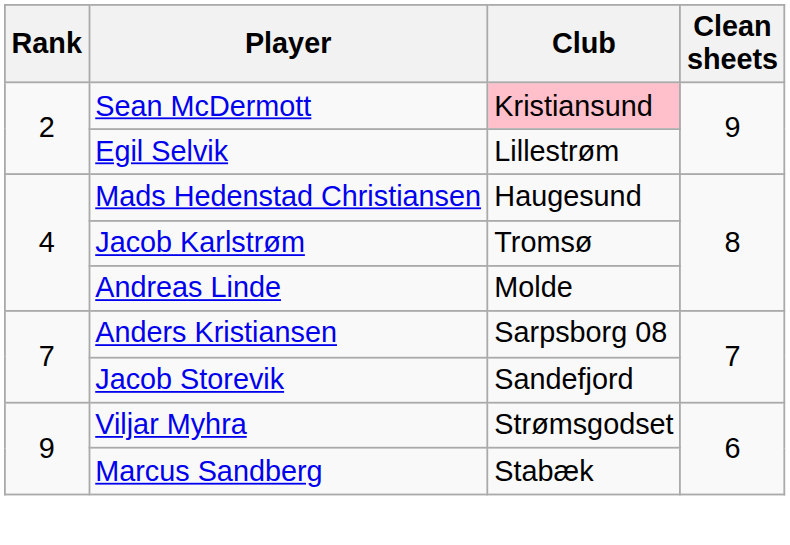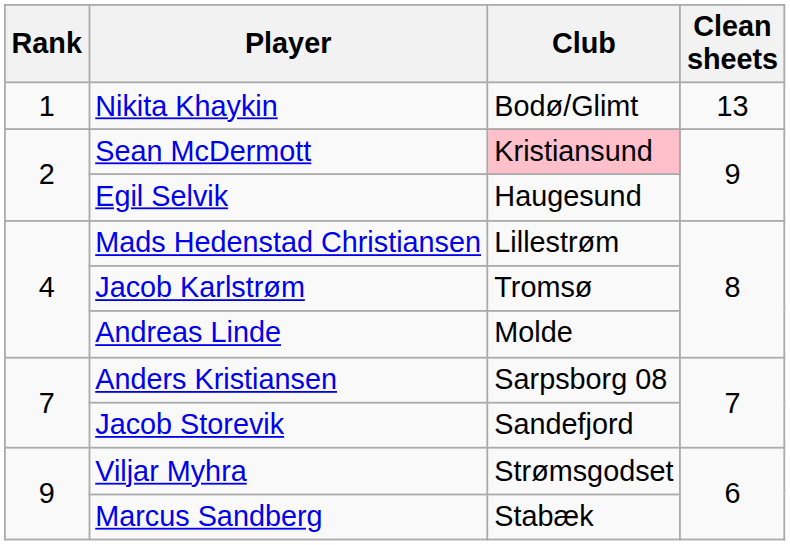+ row: 1 | Nikita Khaykin | Bodø/Glimt | 13
Egil Selvik | Club: Lillestrøm -> Haugesund
Mads Hedenstad Christiansen | Club: Haugesund -> Lillestrøm
